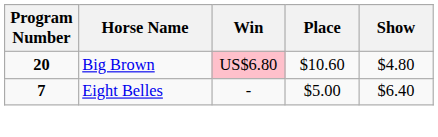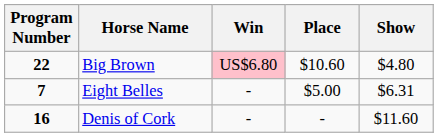Big Brown | Program Number: 20 -> 22
Eight Belles | Show: $6.40 -> $6.31
+ row: 16 | Denis of Cork | - | - | $11.60
